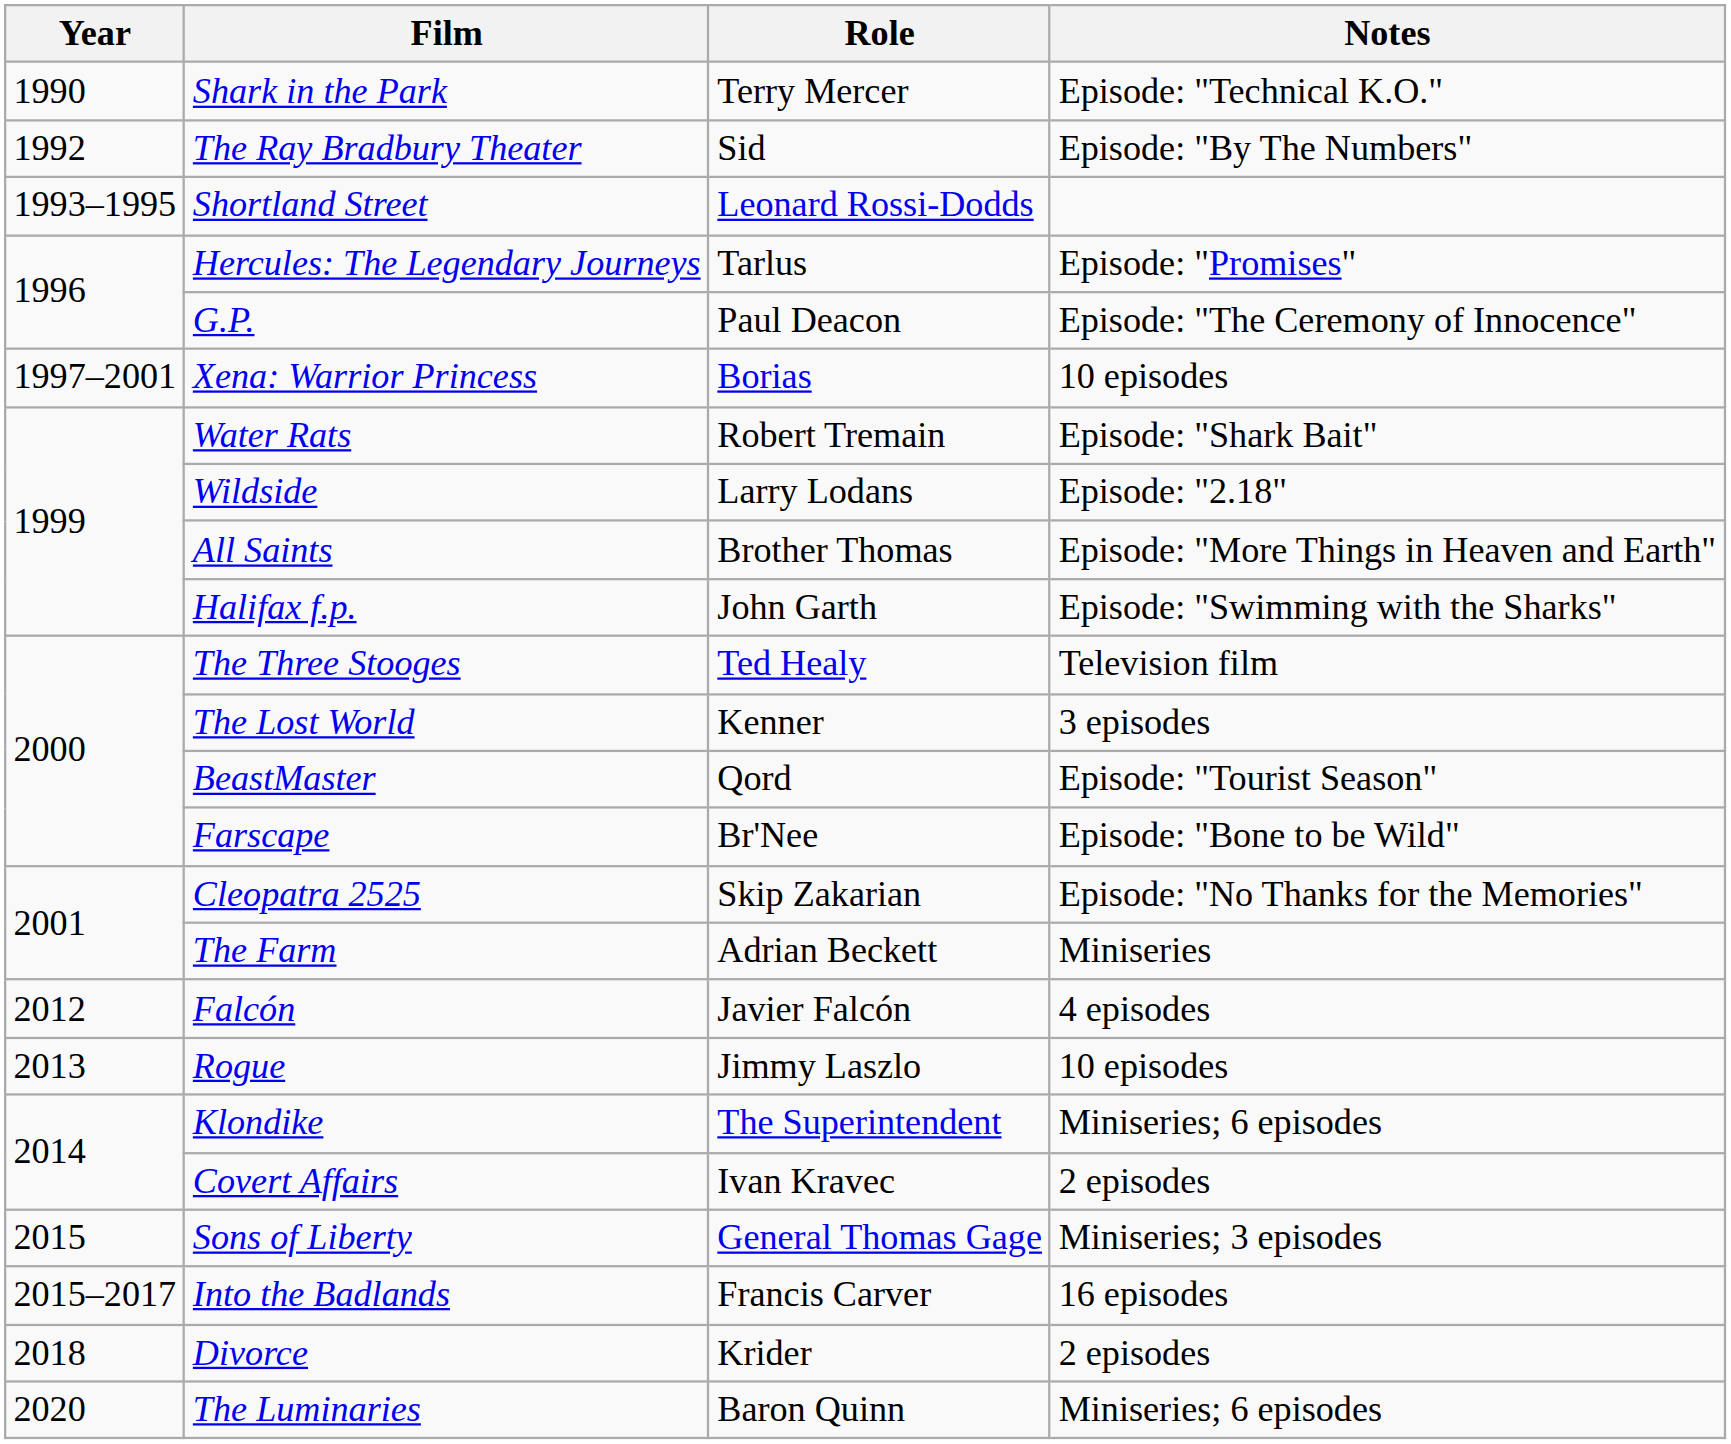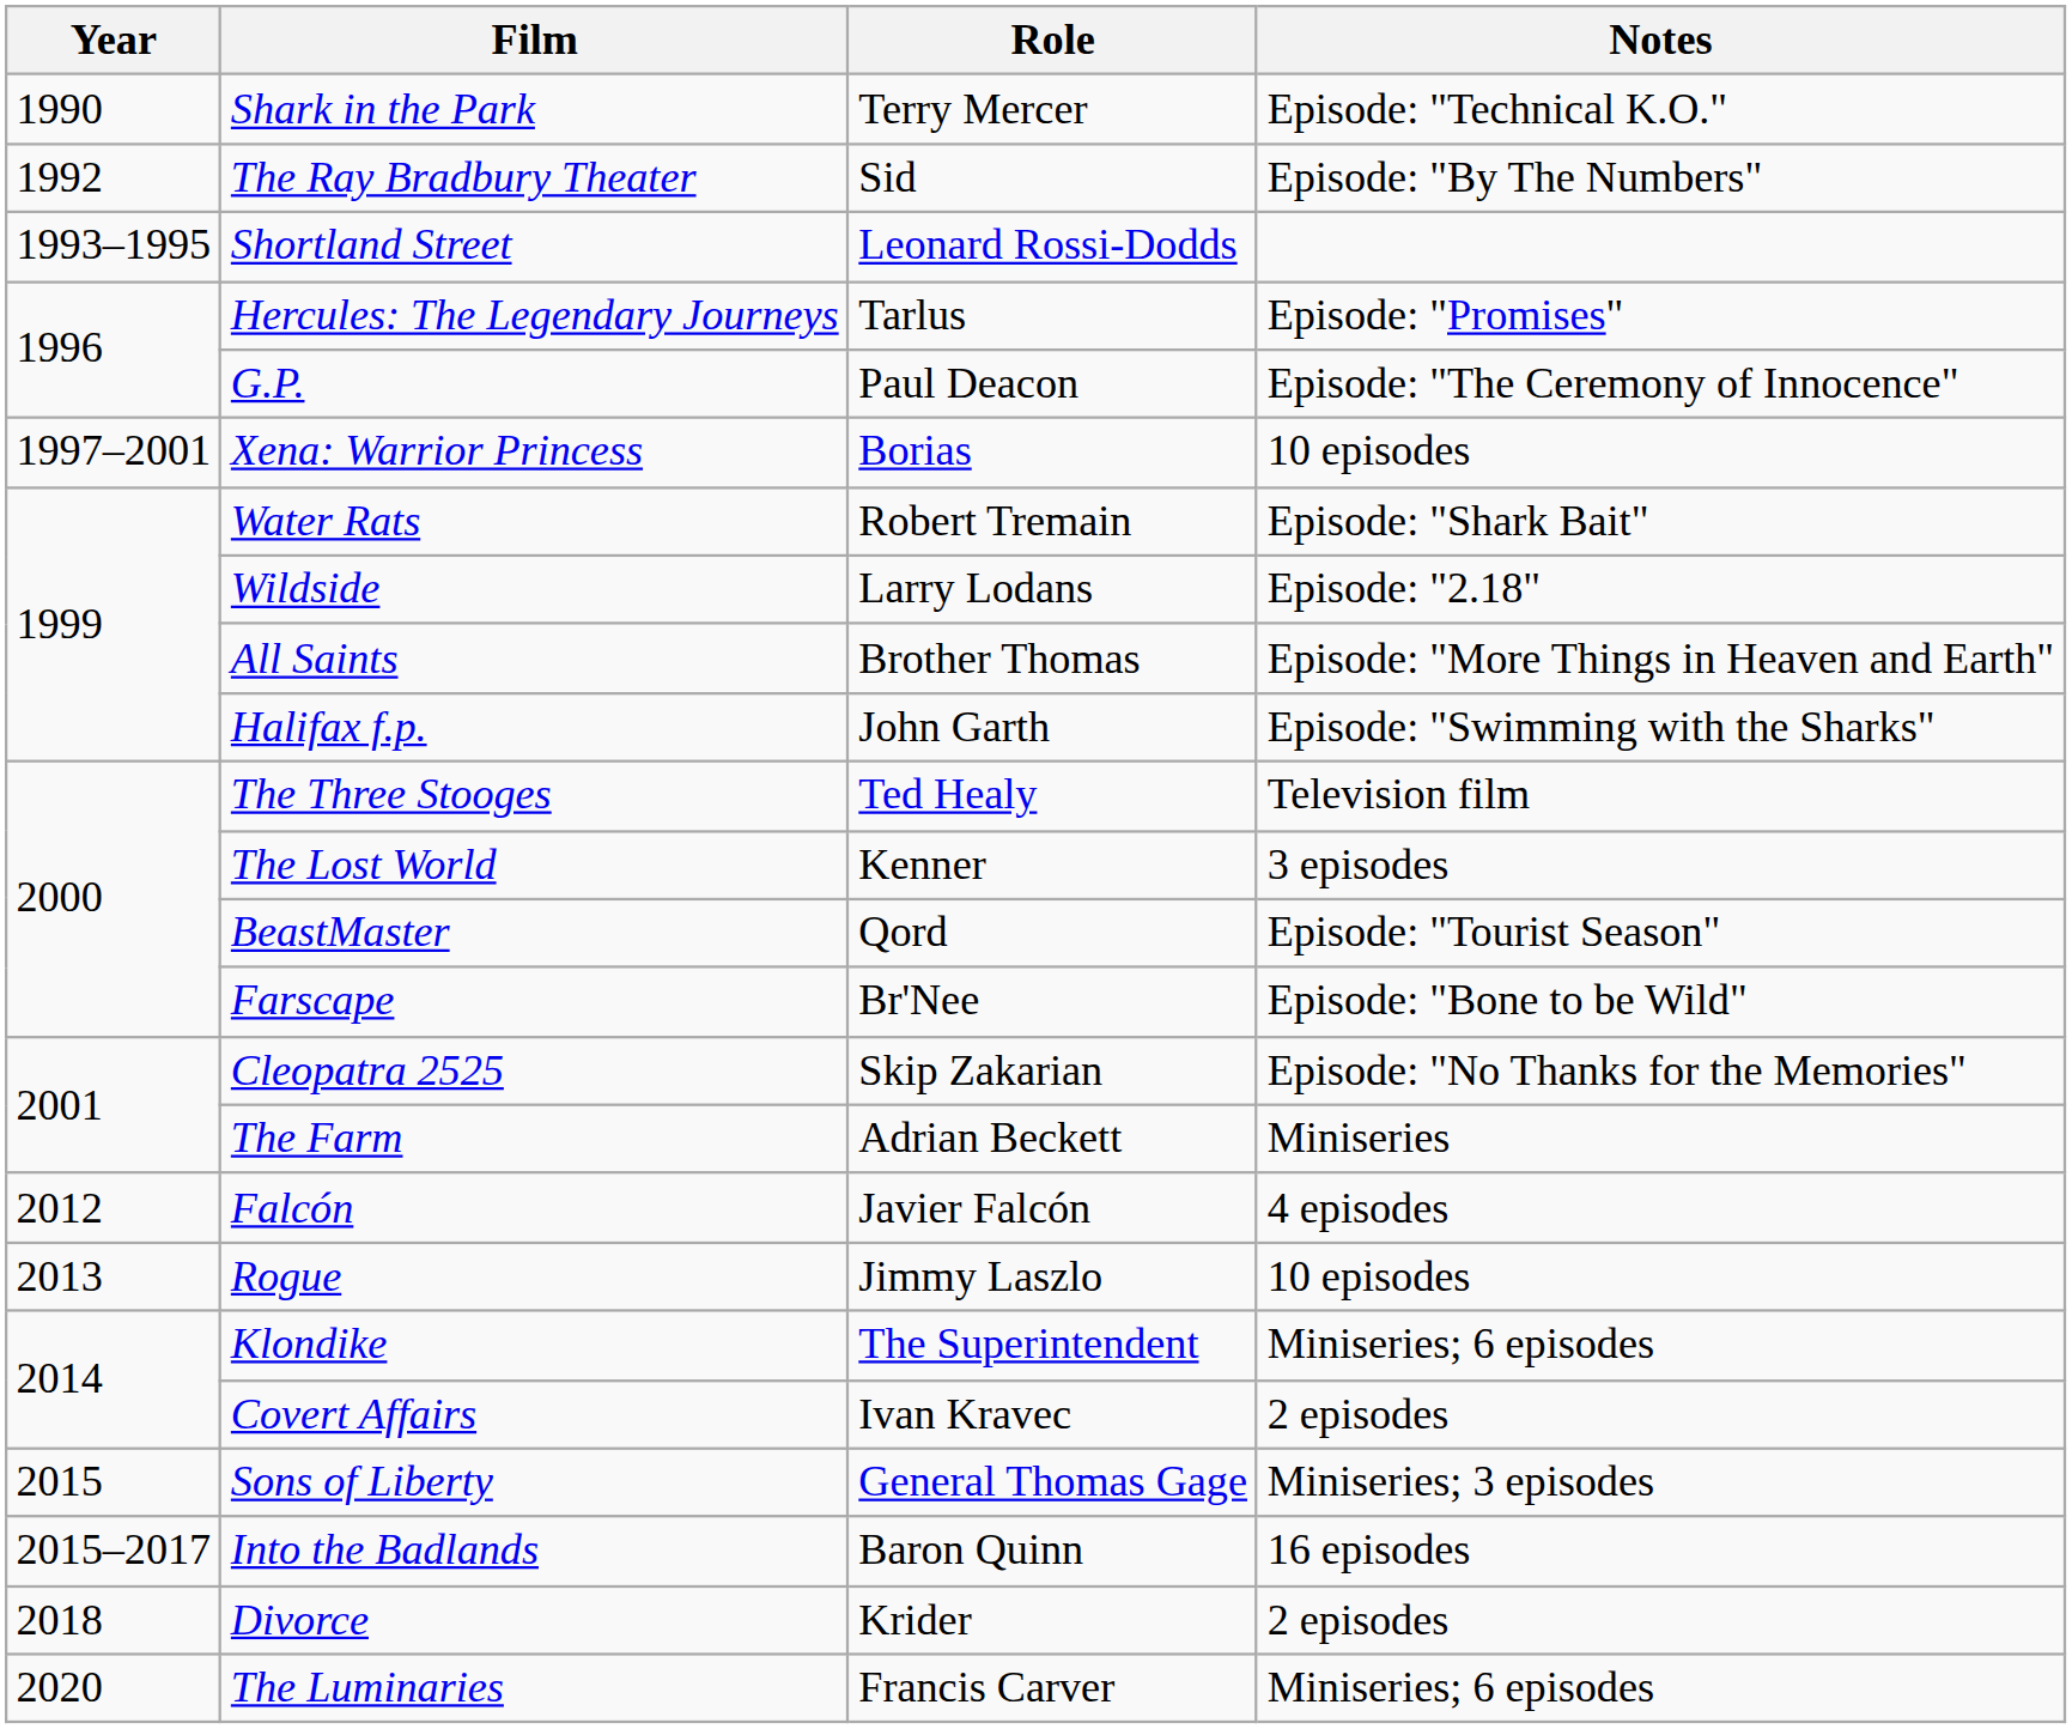Into the Badlands | Role: Francis Carver -> Baron Quinn
The Luminaries | Role: Baron Quinn -> Francis Carver
